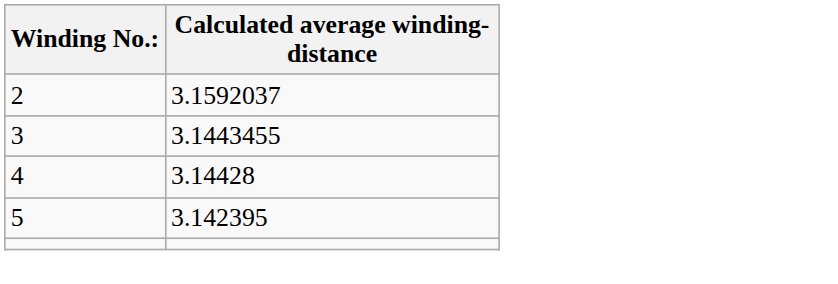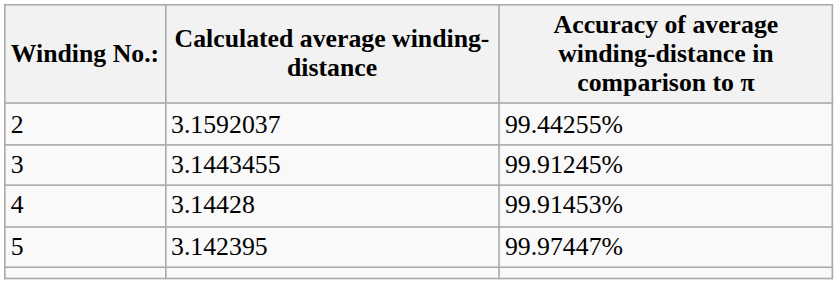+ column: Accuracy of average winding-distance in comparison to π | 99.44255% | 99.91245% | 99.91453% | 99.97447%
